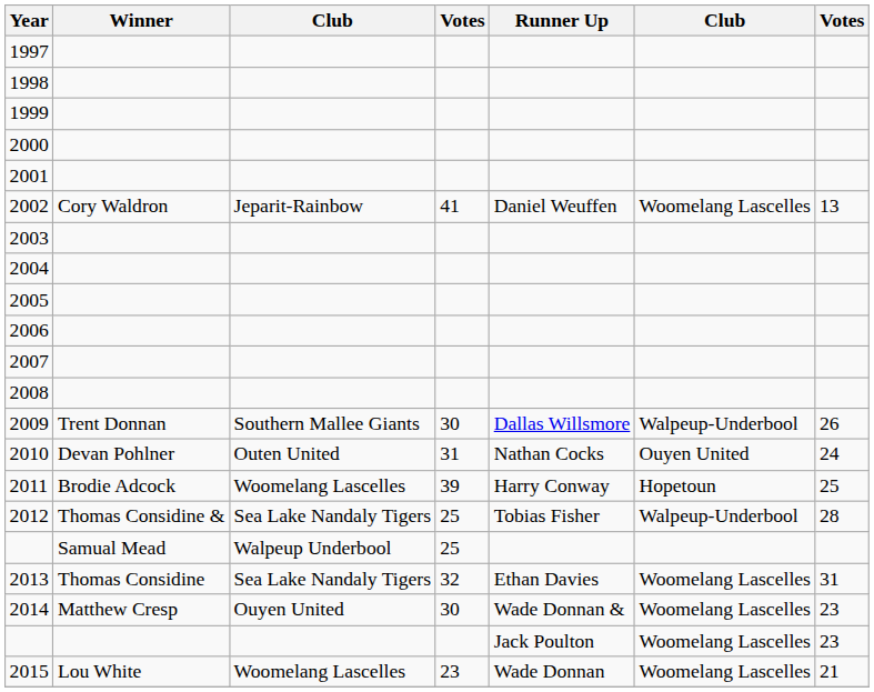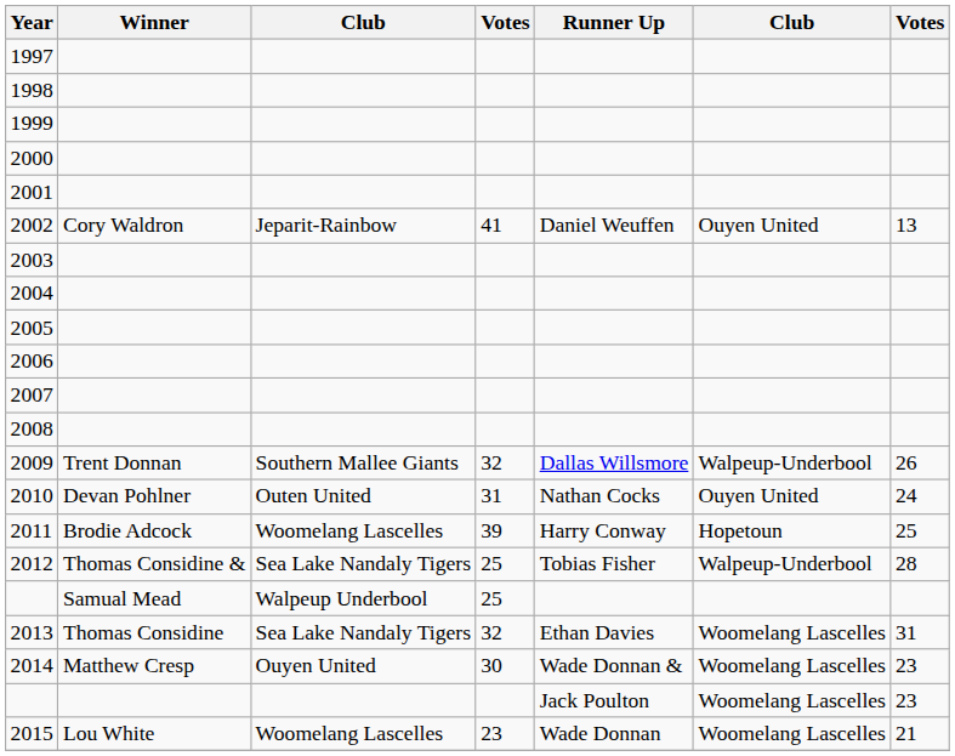2002 | column 6: Woomelang Lascelles -> Ouyen United
2009 | column 4: 30 -> 32
